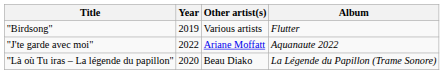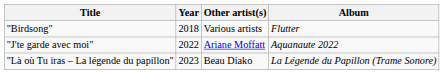"Birdsong" | Year: 2019 -> 2018
"Là où Tu iras – La légende du papillon" | Year: 2020 -> 2023
